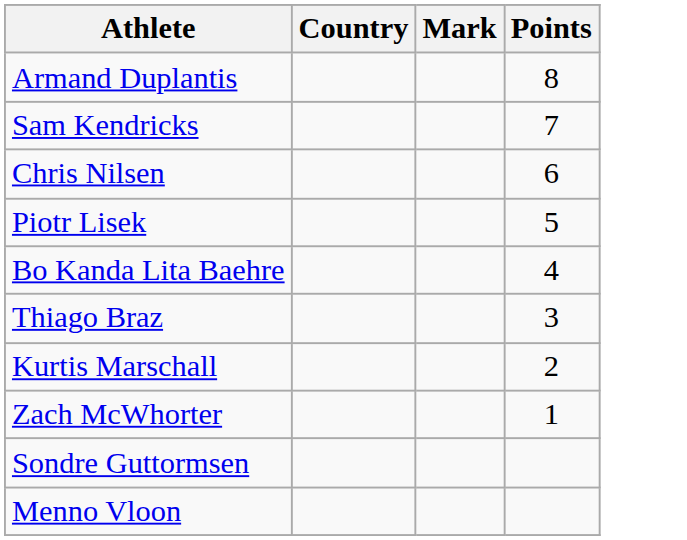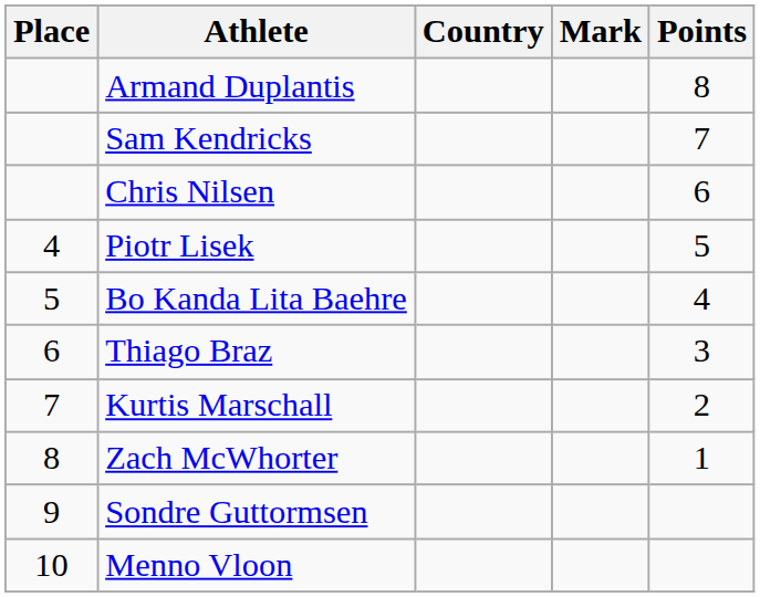+ column: Place | 4 | 5 | 6 | 7 | 8 | 9 | 10
